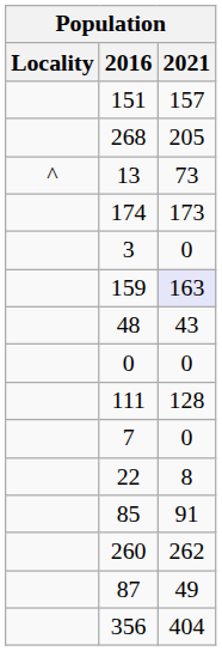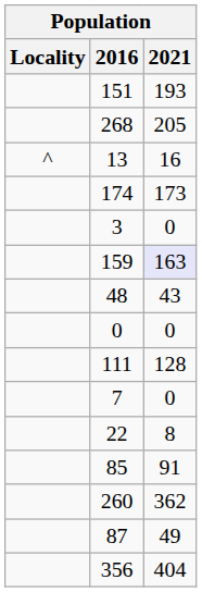151 | 2021: 157 -> 193
13 | 2021: 73 -> 16
260 | 2021: 262 -> 362
